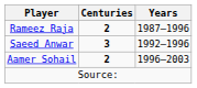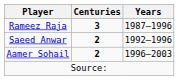Rameez Raja | Centuries: 2 -> 3
Saeed Anwar | Centuries: 3 -> 2
